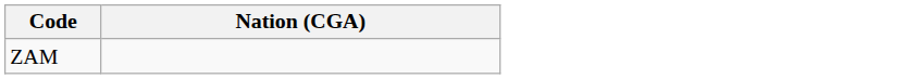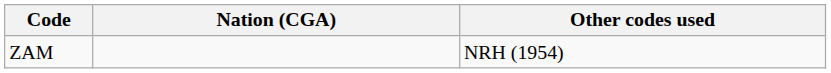+ column: Other codes used | NRH (1954)
